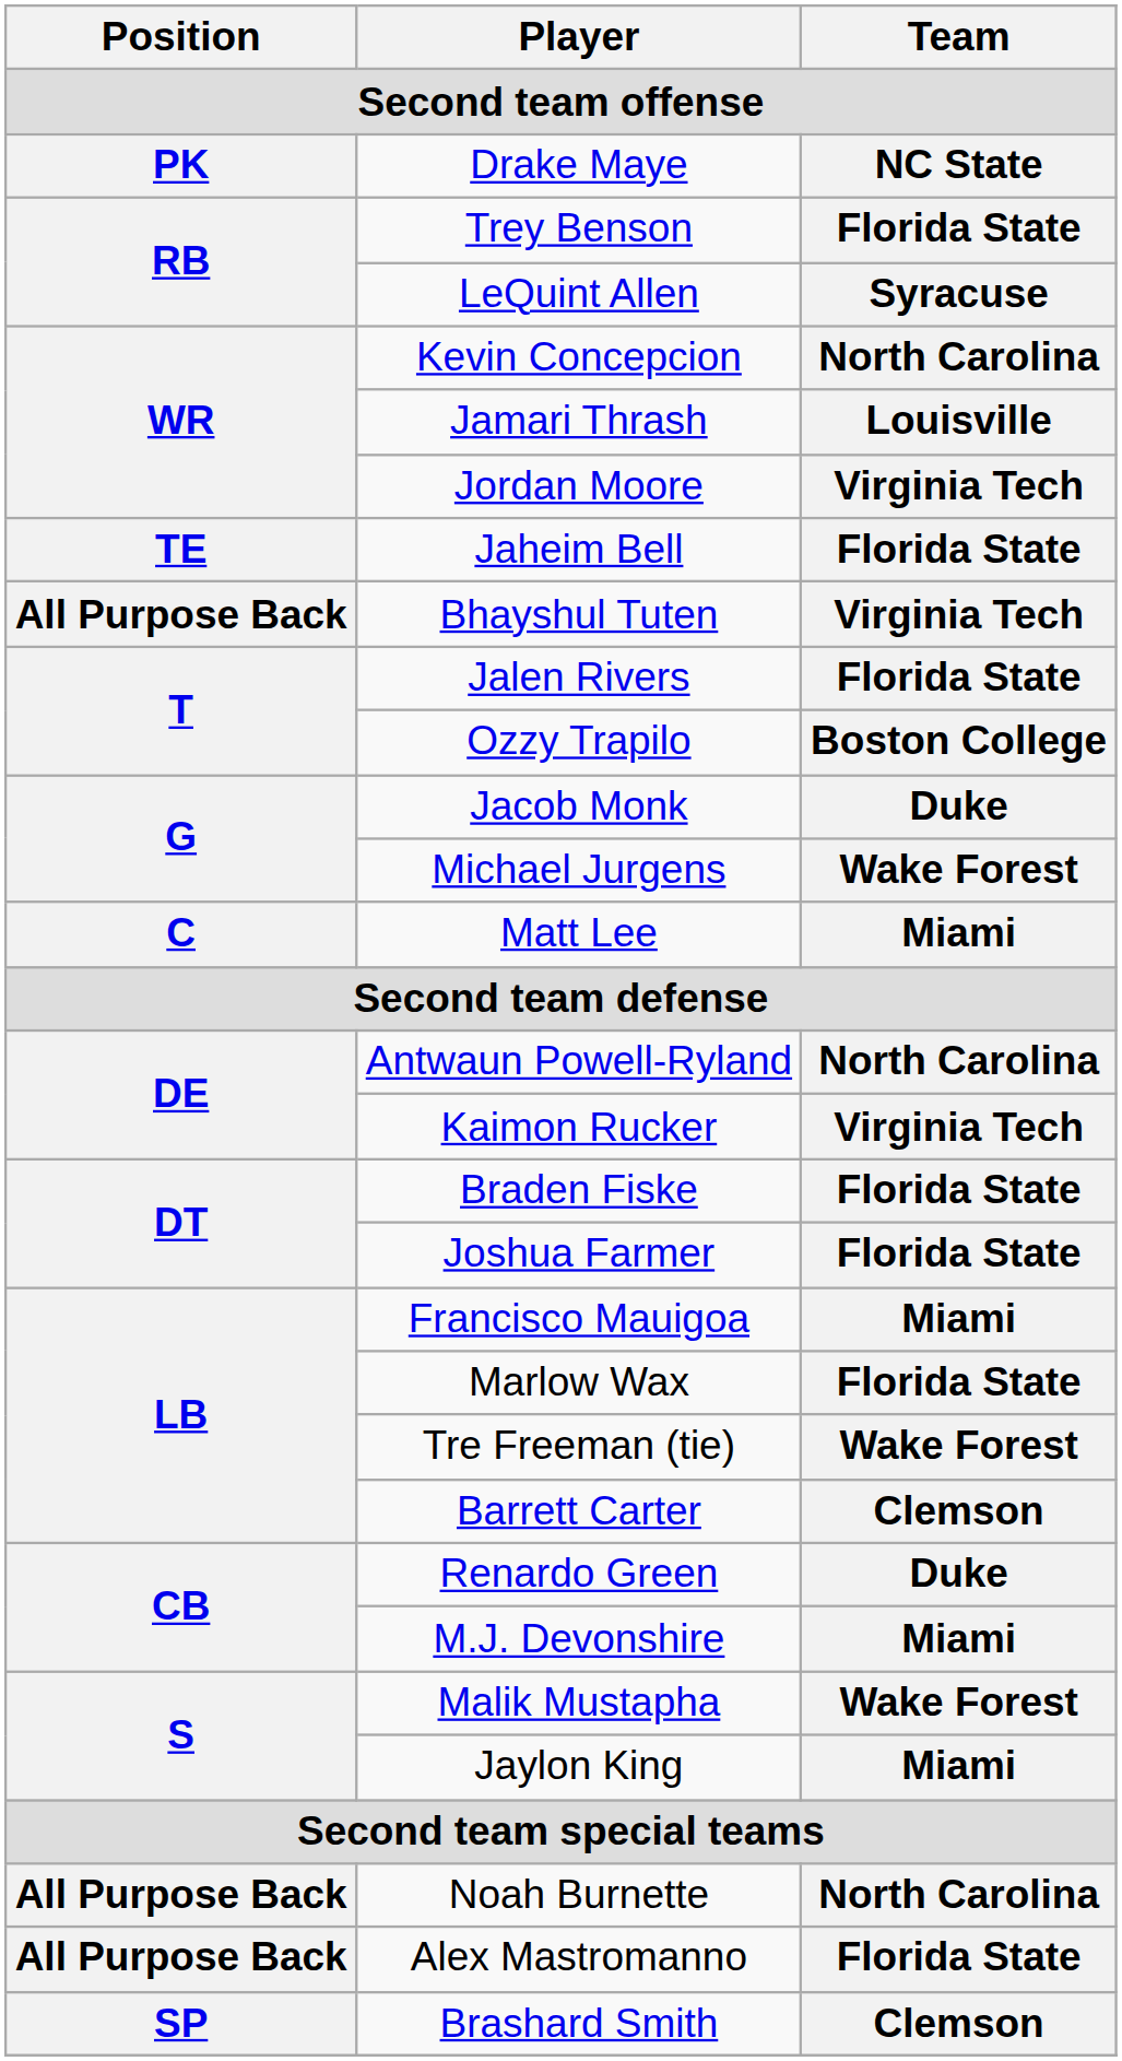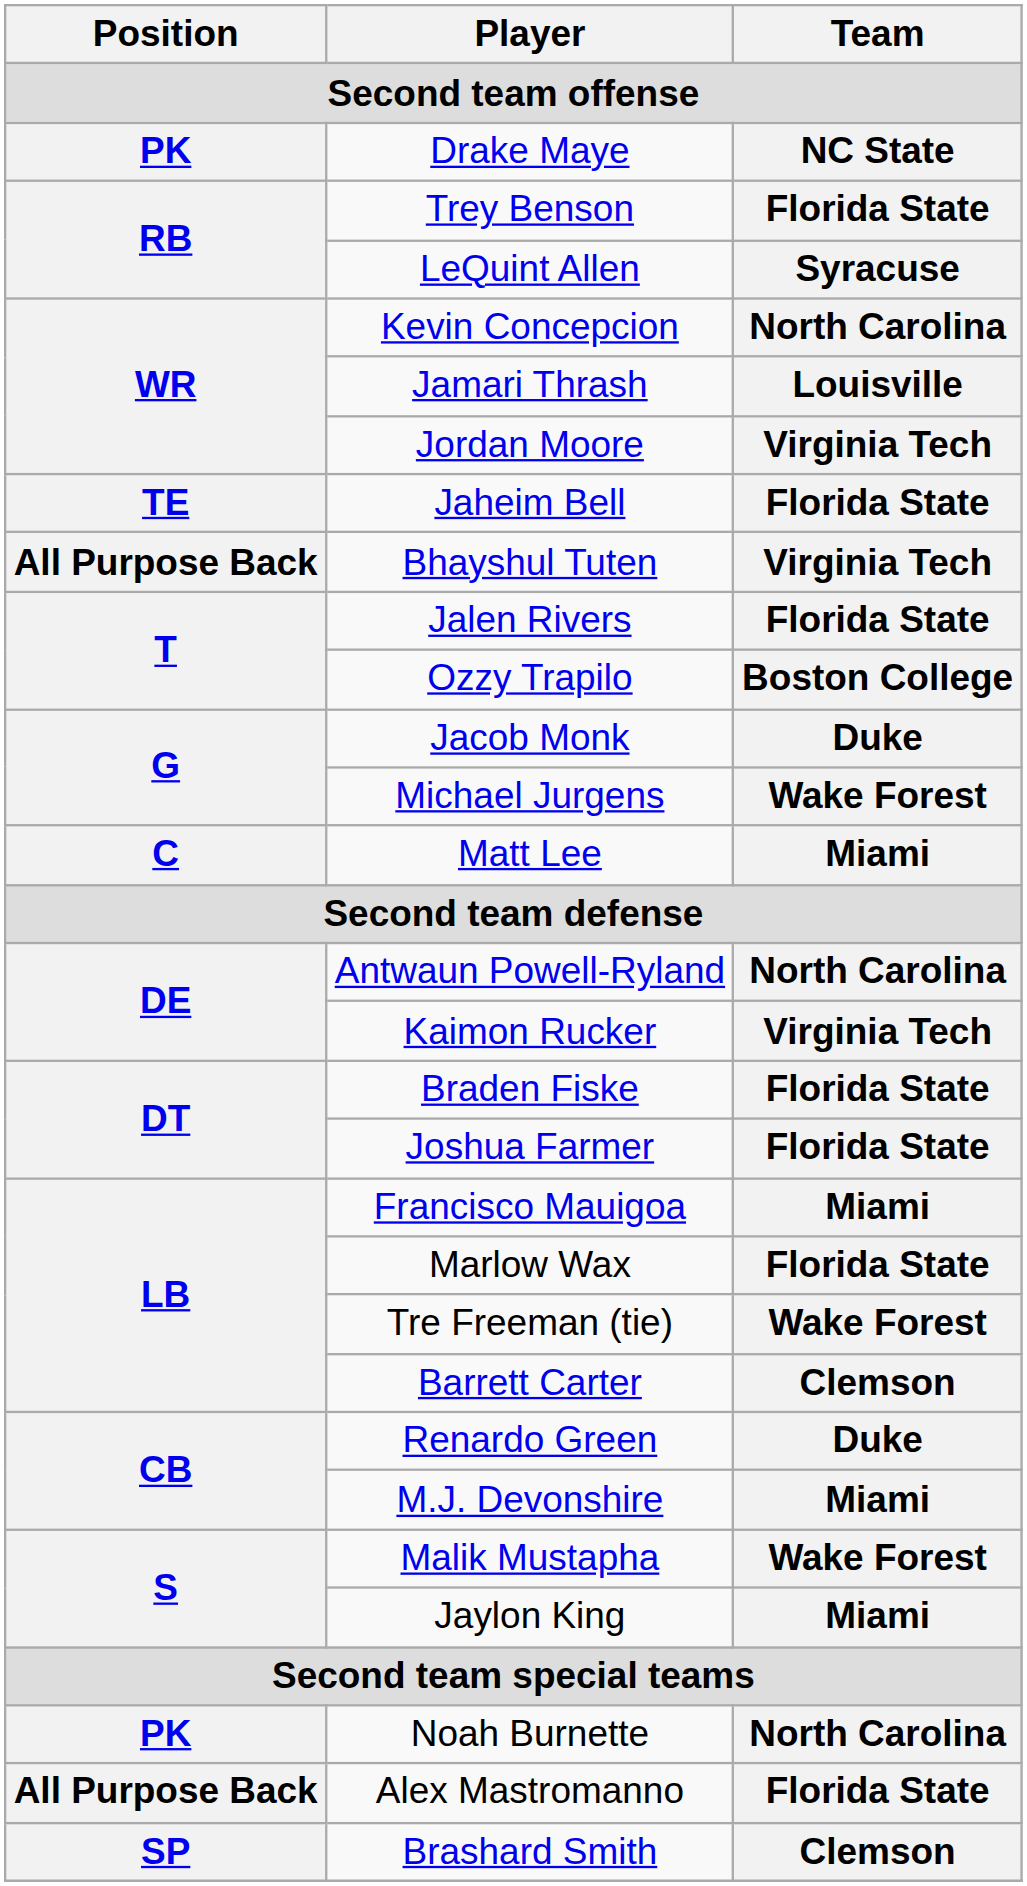Noah Burnette | Position: All Purpose Back -> PK
